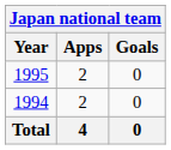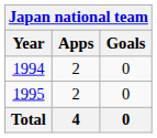rows swapped: 1994 <-> 1995
